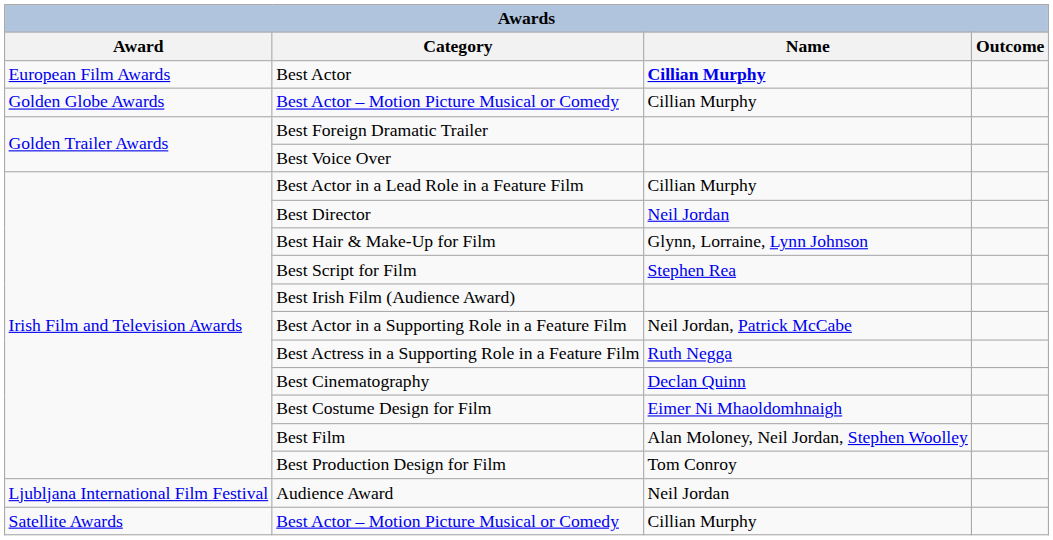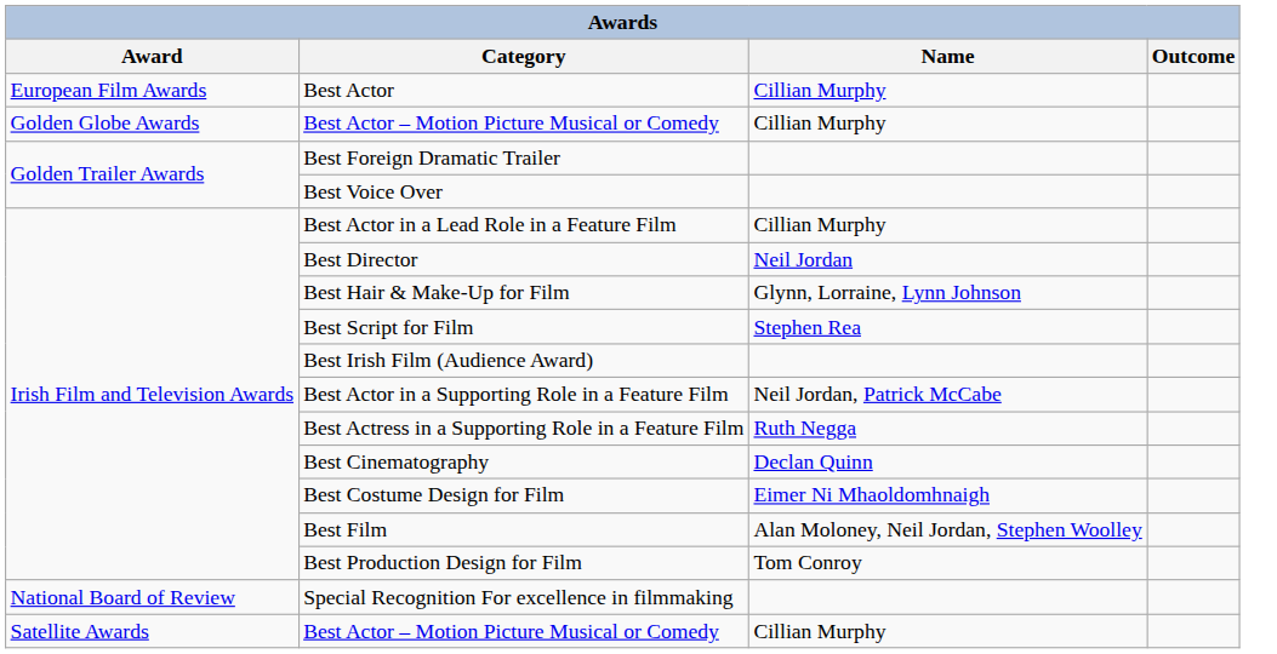Best Actor | Name: bold -> normal
- row: Ljubljana International Film Festival | Audience Award | Neil Jordan
+ row: National Board of Review | Special Recognition For excellence in filmmaking
